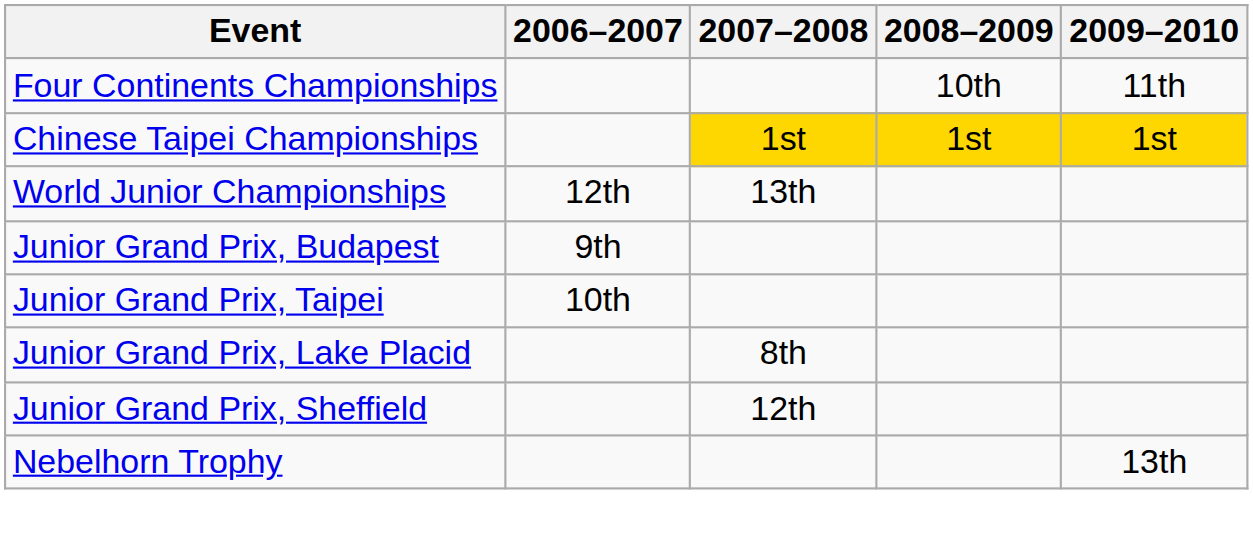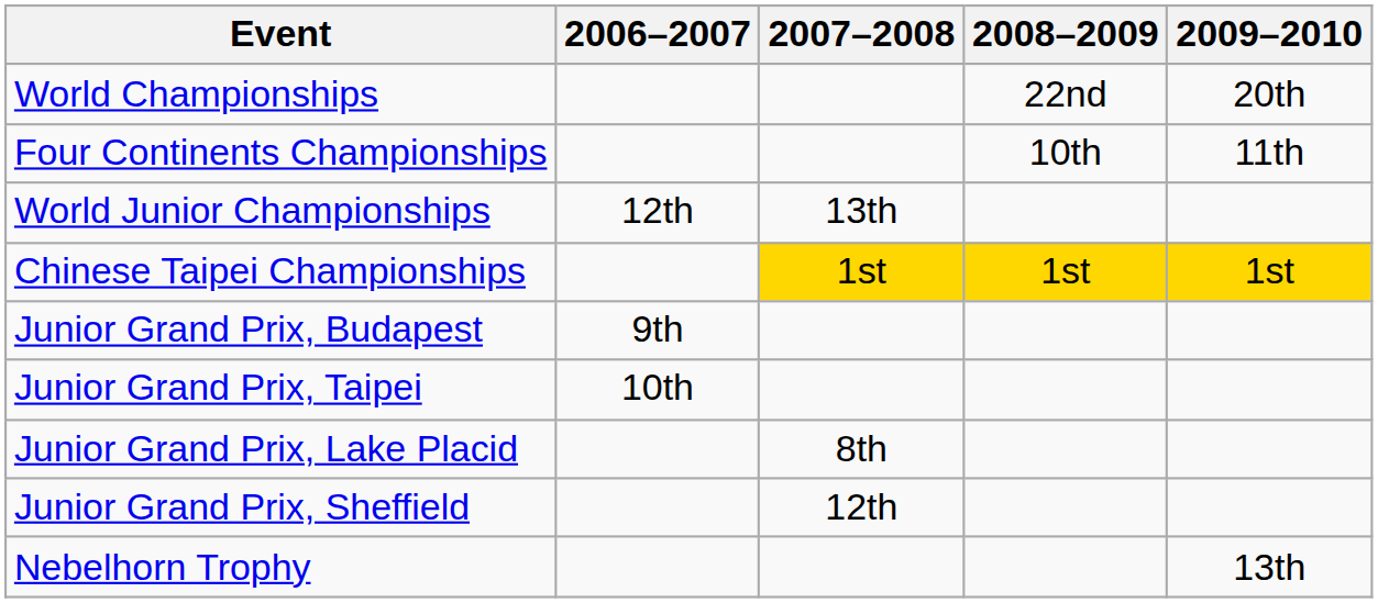+ row: World Championships | 22nd | 20th
rows swapped: World Junior Championships <-> Chinese Taipei Championships
